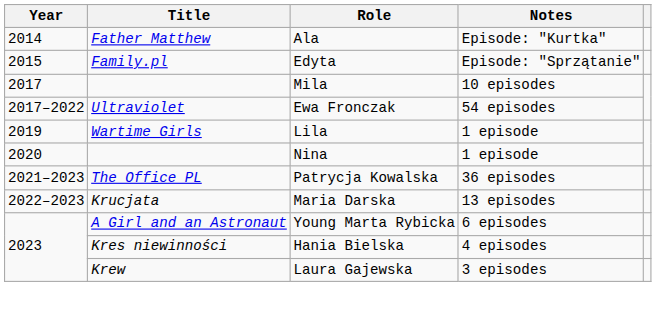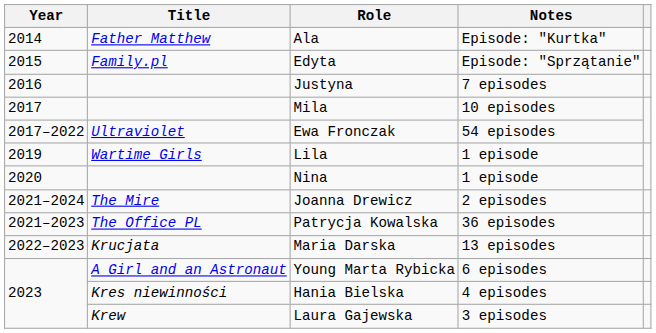+ row: 2016 | Justyna | 7 episodes
+ row: 2021–2024 | The Mire | Joanna Drewicz | 2 episodes
